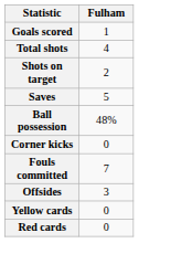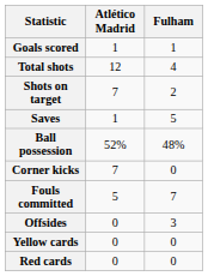+ column: Atlético Madrid | 1 | 12 | 7 | 1 | 52% | 7 | 5 | 0 | 0 | 0
